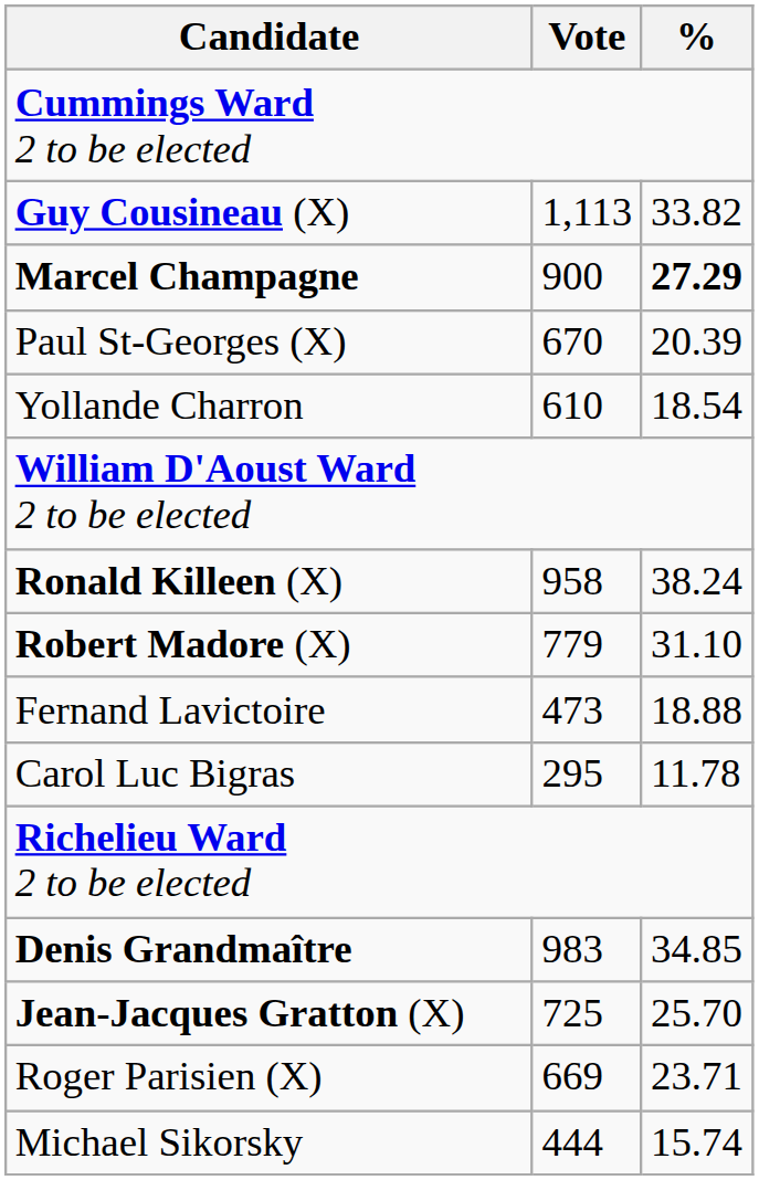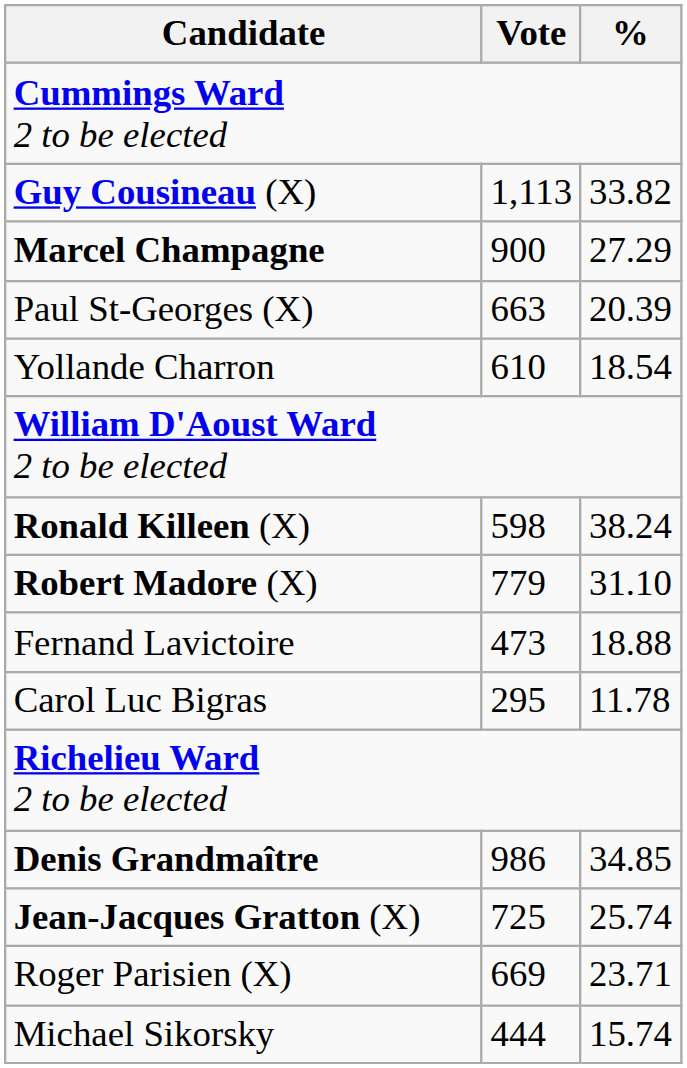Marcel Champagne | %: bold -> normal
Paul St-Georges (X) | Vote: 670 -> 663
Ronald Killeen (X) | Vote: 958 -> 598
Denis Grandmaître | Vote: 983 -> 986
Jean-Jacques Gratton (X) | %: 25.70 -> 25.74
